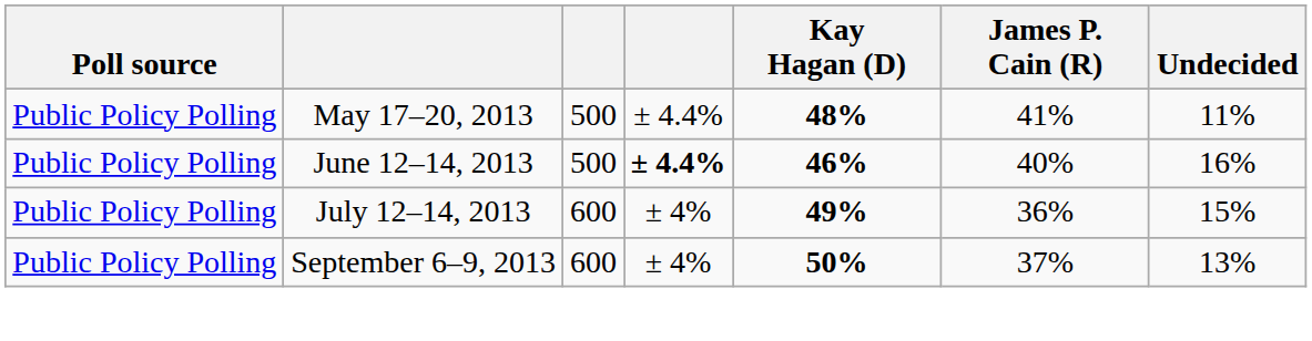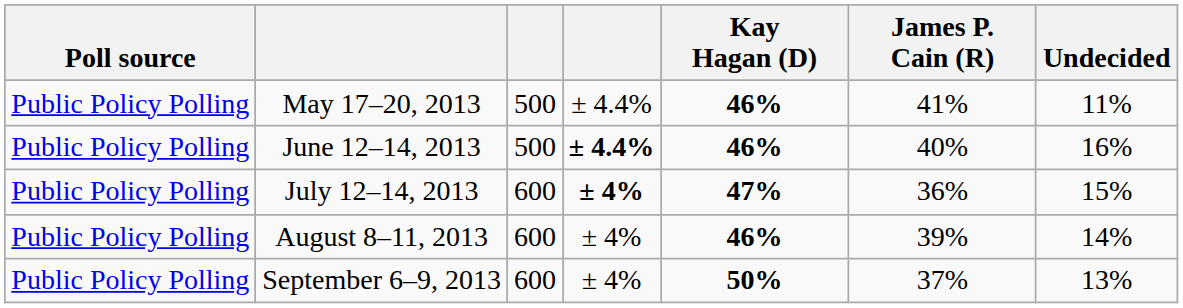May 17–20, 2013 | Kay Hagan (D): 48% -> 46%
July 12–14, 2013 | column 4: normal -> bold
July 12–14, 2013 | Kay Hagan (D): 49% -> 47%
+ row: Public Policy Polling | August 8–11, 2013 | 600 | ± 4% | 46% | 39% | 14%
